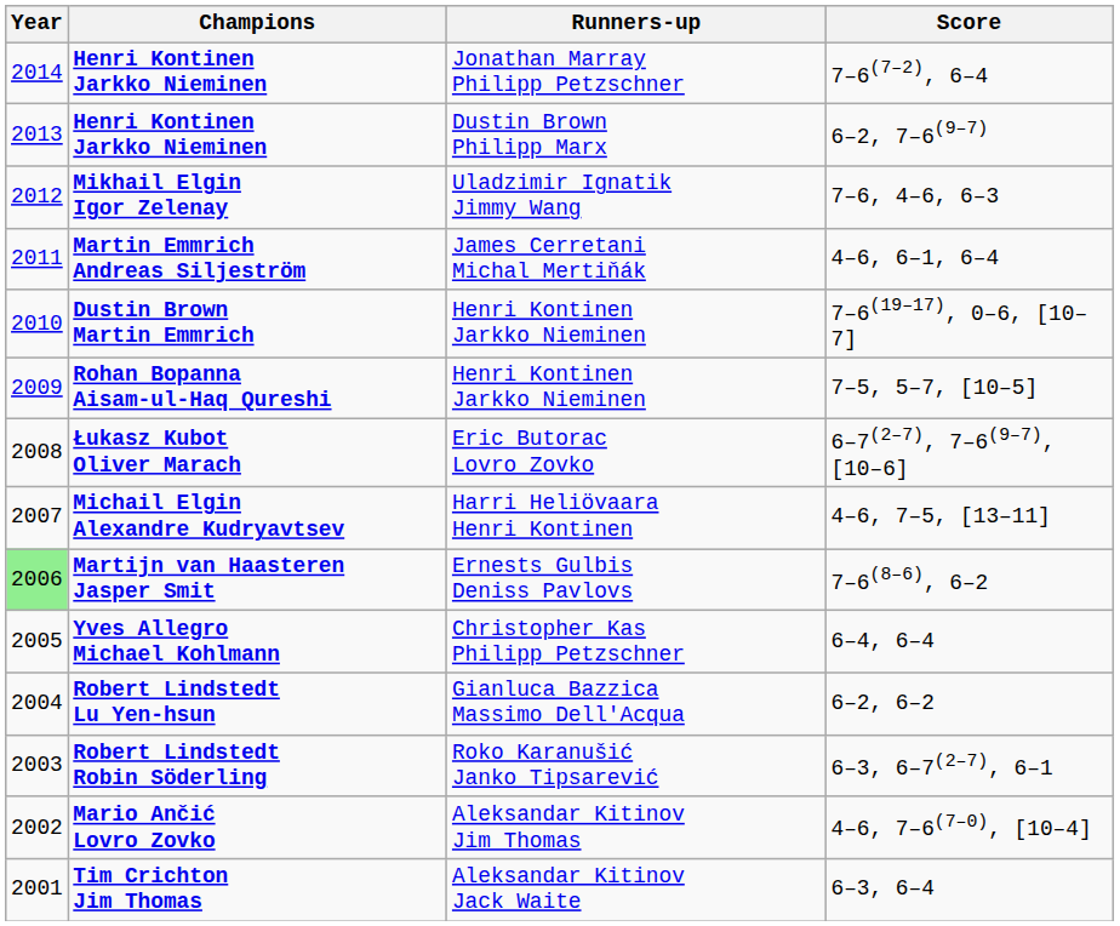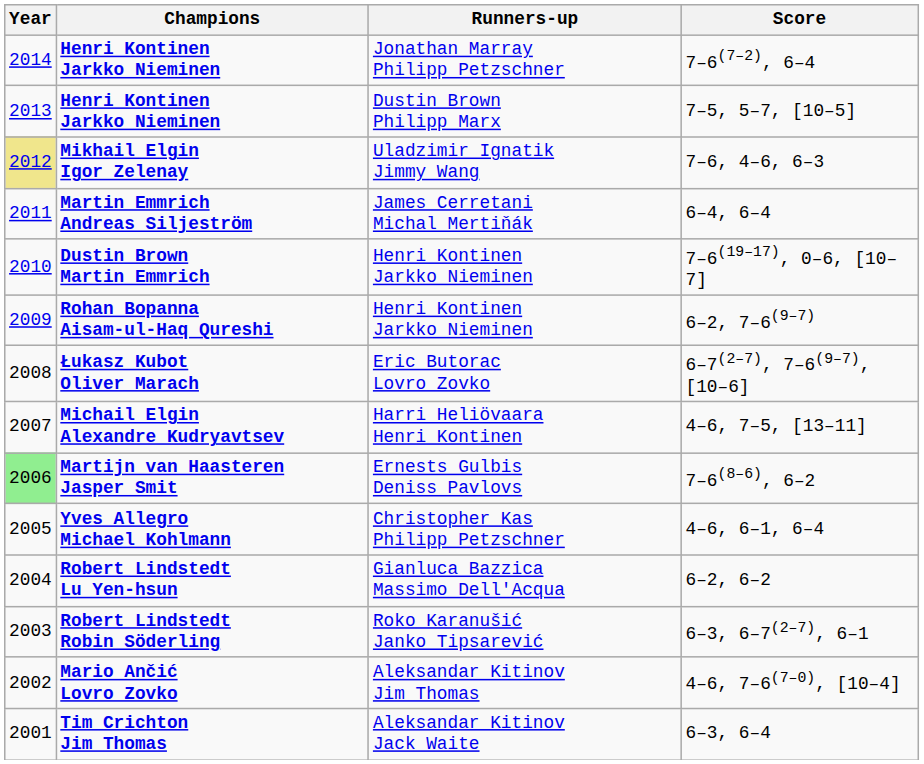Henri Kontinen Jarkko Nieminen / Dustin Brown Philipp Marx | Score: 6–2, 7–6(9–7) -> 7–5, 5–7, [10–5]
Mikhail Elgin Igor Zelenay | Year: no background -> khaki background
Martin Emmrich Andreas Siljeström | Score: 4–6, 6–1, 6–4 -> 6–4, 6–4
Rohan Bopanna Aisam-ul-Haq Qureshi | Score: 7–5, 5–7, [10–5] -> 6–2, 7–6(9–7)
Yves Allegro Michael Kohlmann | Score: 6–4, 6–4 -> 4–6, 6–1, 6–4
